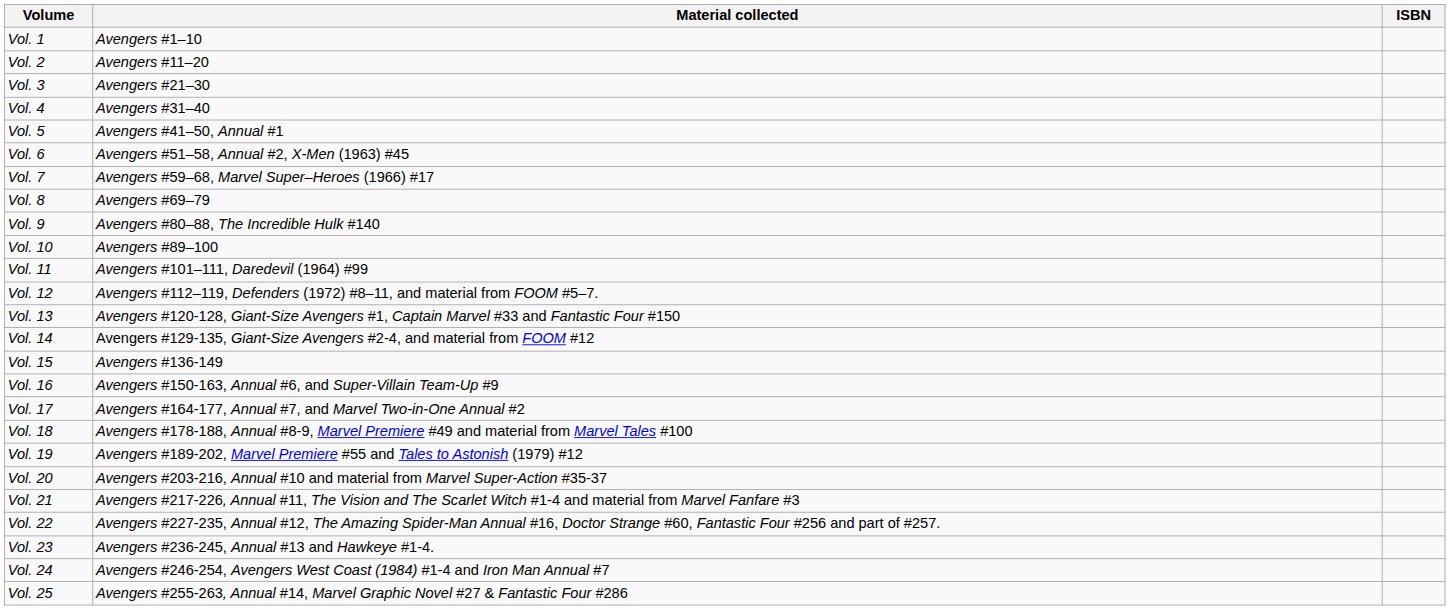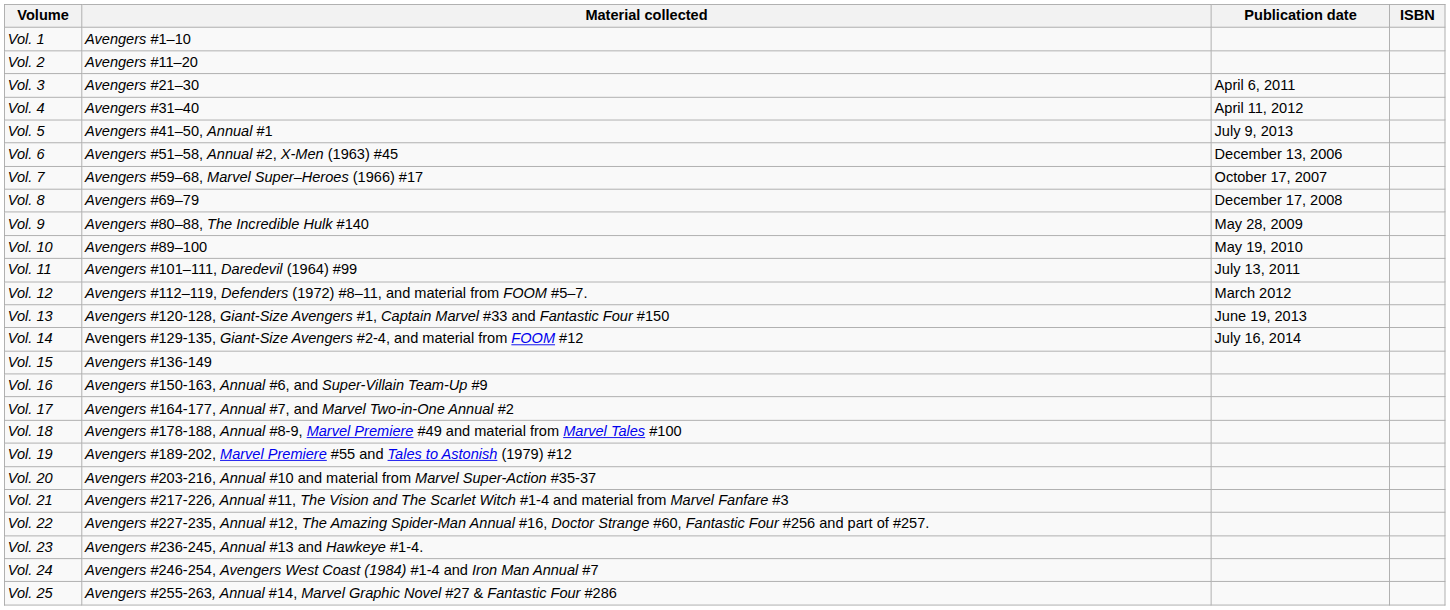+ column: Publication date | April 6, 2011 | April 11, 2012 | July 9, 2013 | December 13, 2006 | October 17, 2007 | December 17, 2008 | May 28, 2009 | May 19, 2010 | July 13, 2011 | March 2012 | June 19, 2013 | July 16, 2014
